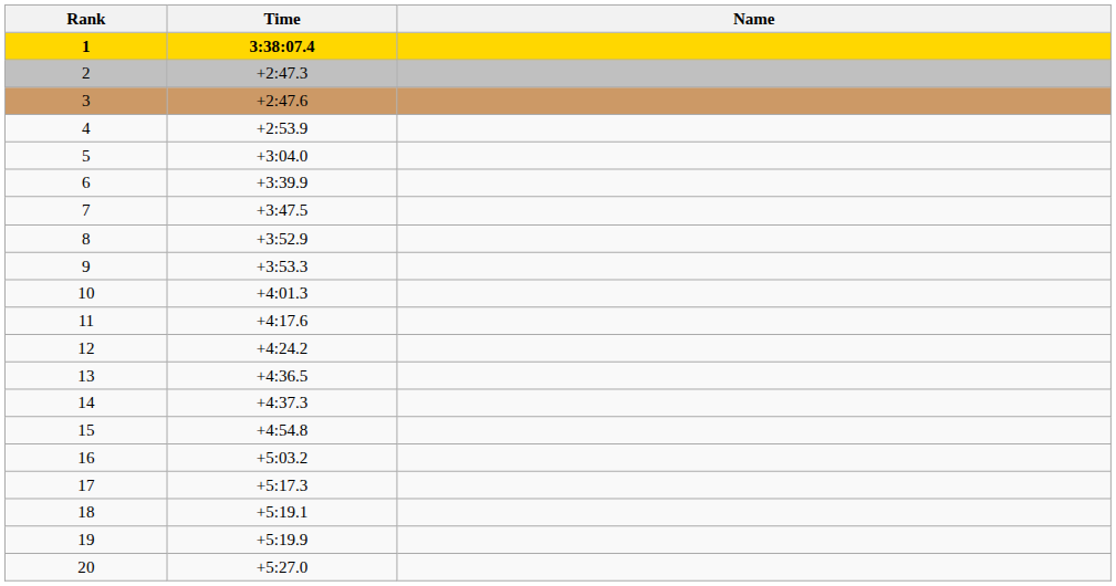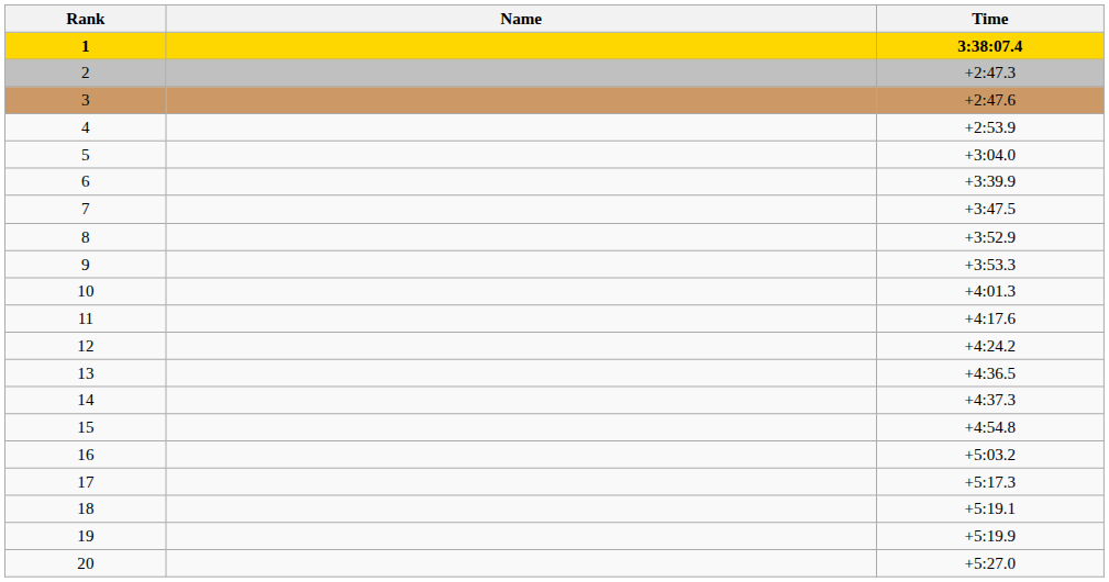columns swapped: Name <-> Time
